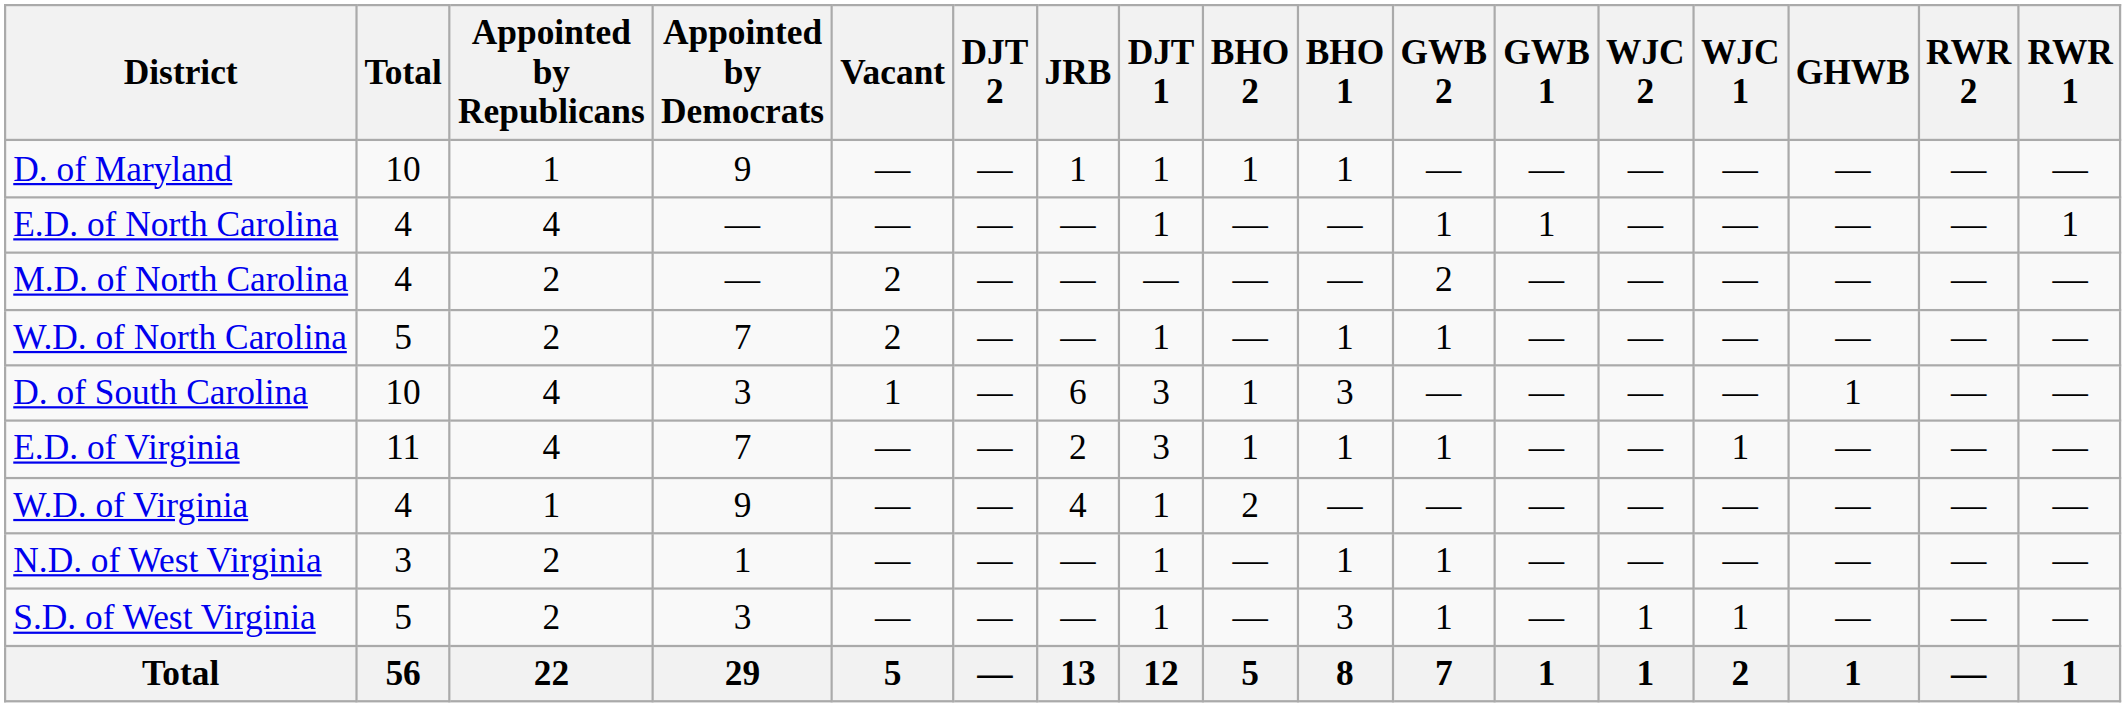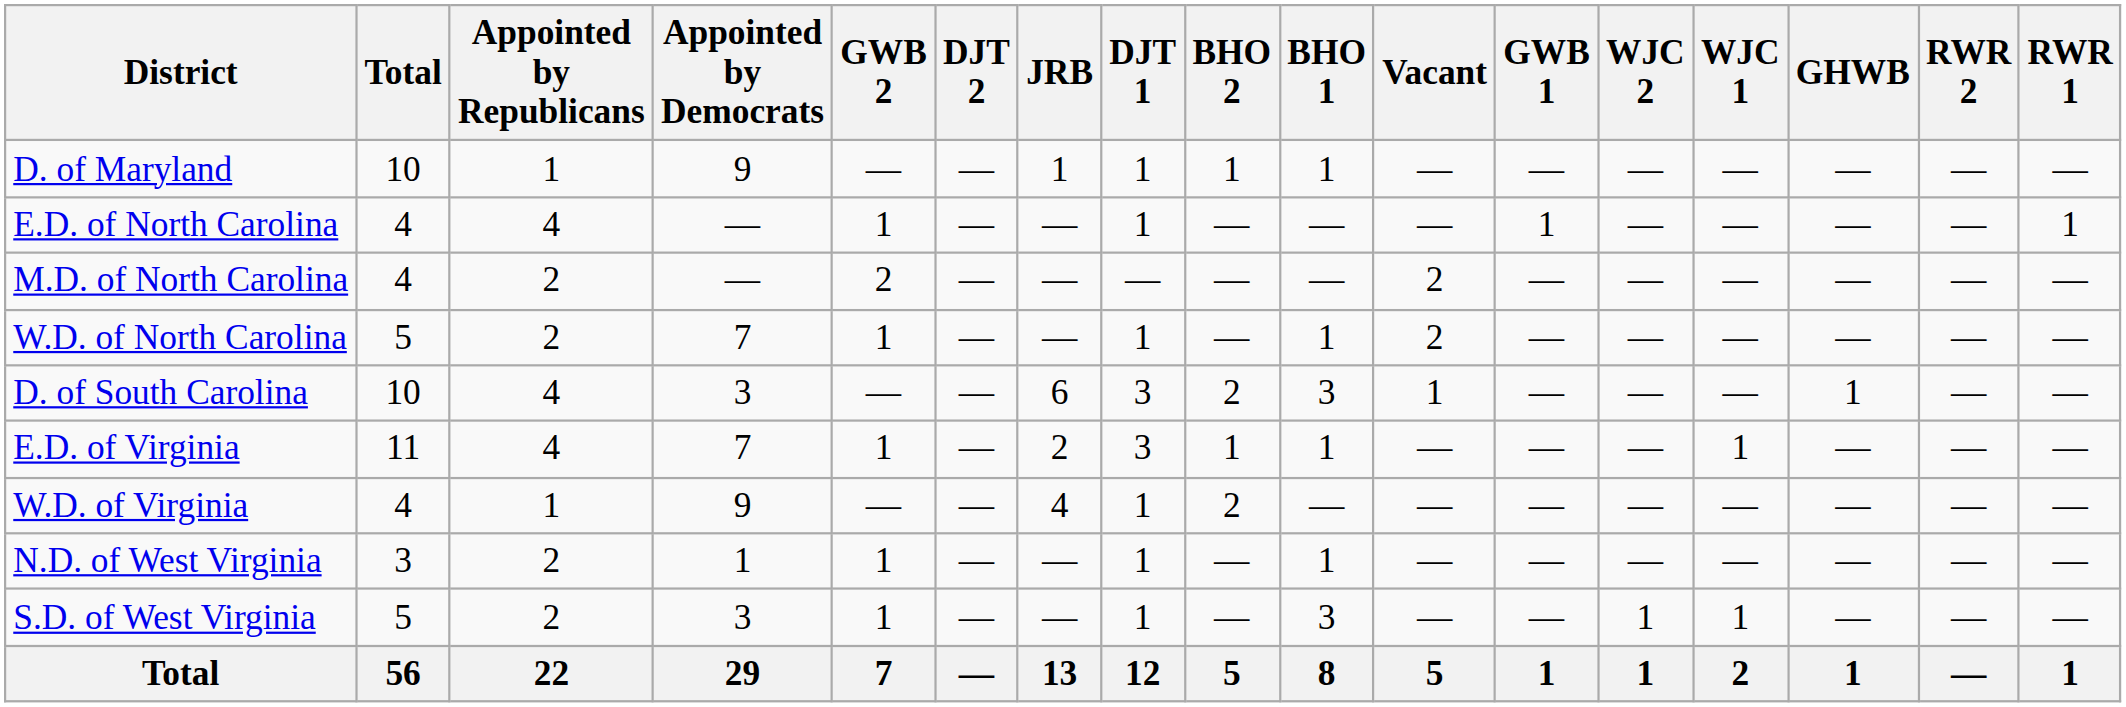columns swapped: Vacant <-> GWB 2
D. of South Carolina | BHO 2: 1 -> 2
